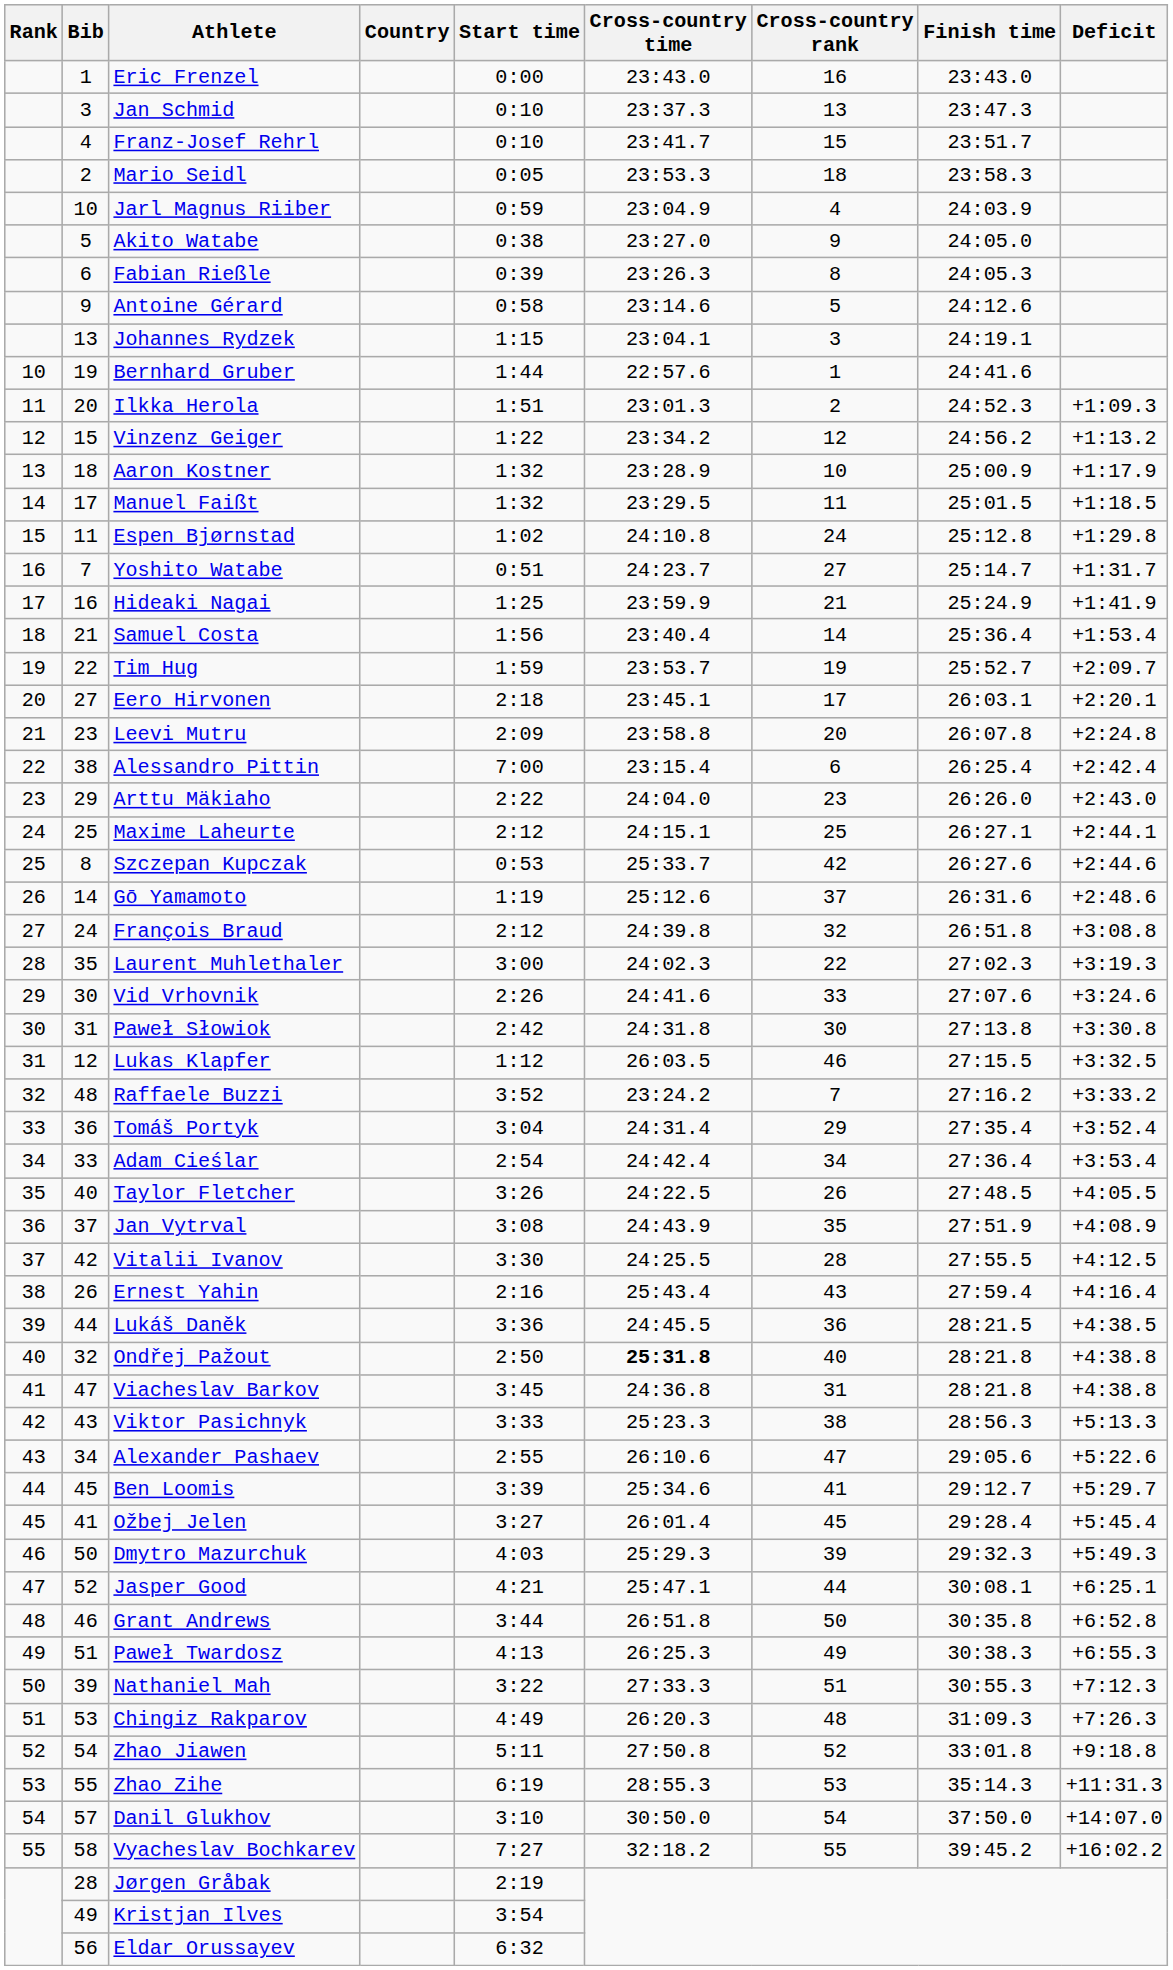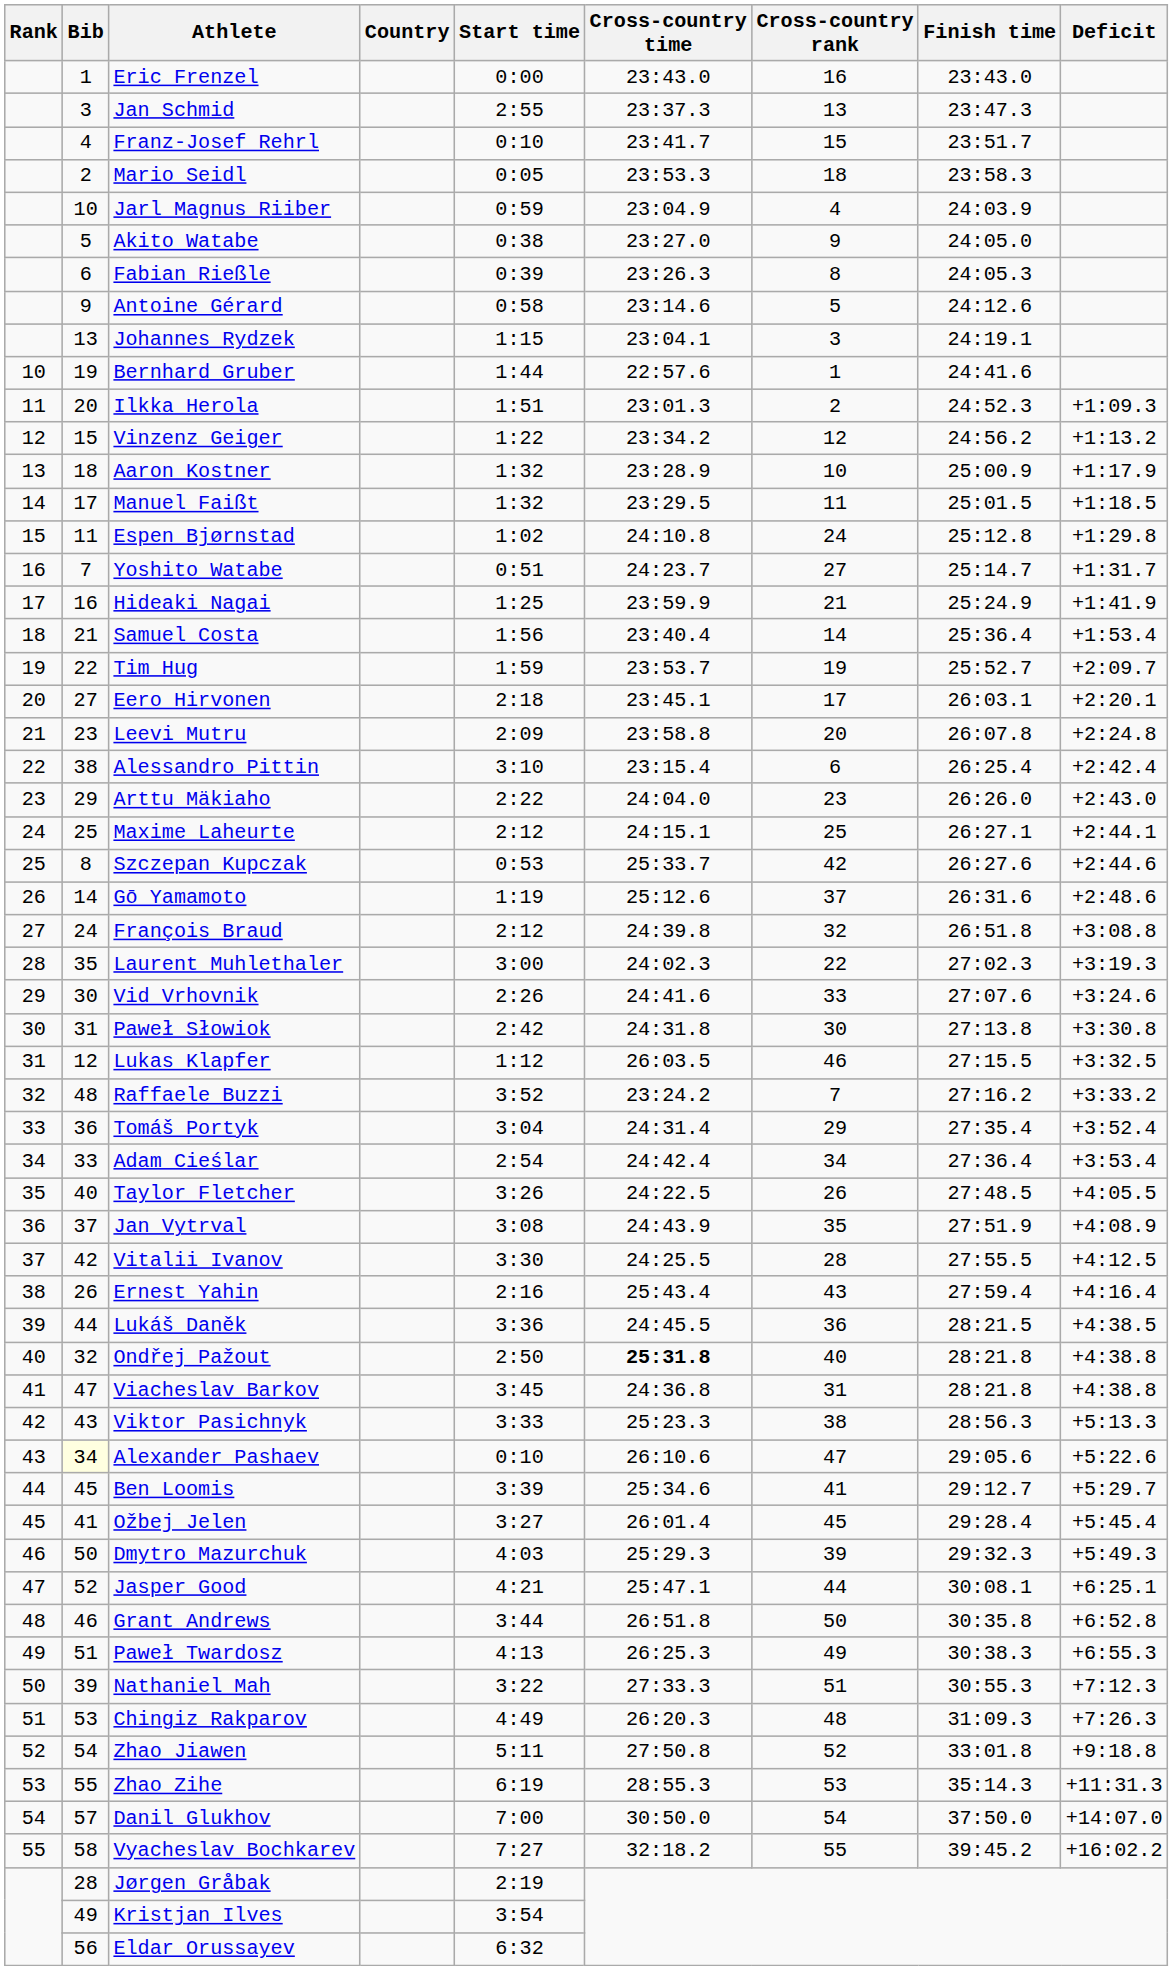Jan Schmid | Start time: 0:10 -> 2:55
Alessandro Pittin | Start time: 7:00 -> 3:10
Alexander Pashaev | Bib: no background -> lightyellow background
Alexander Pashaev | Start time: 2:55 -> 0:10
Danil Glukhov | Start time: 3:10 -> 7:00
